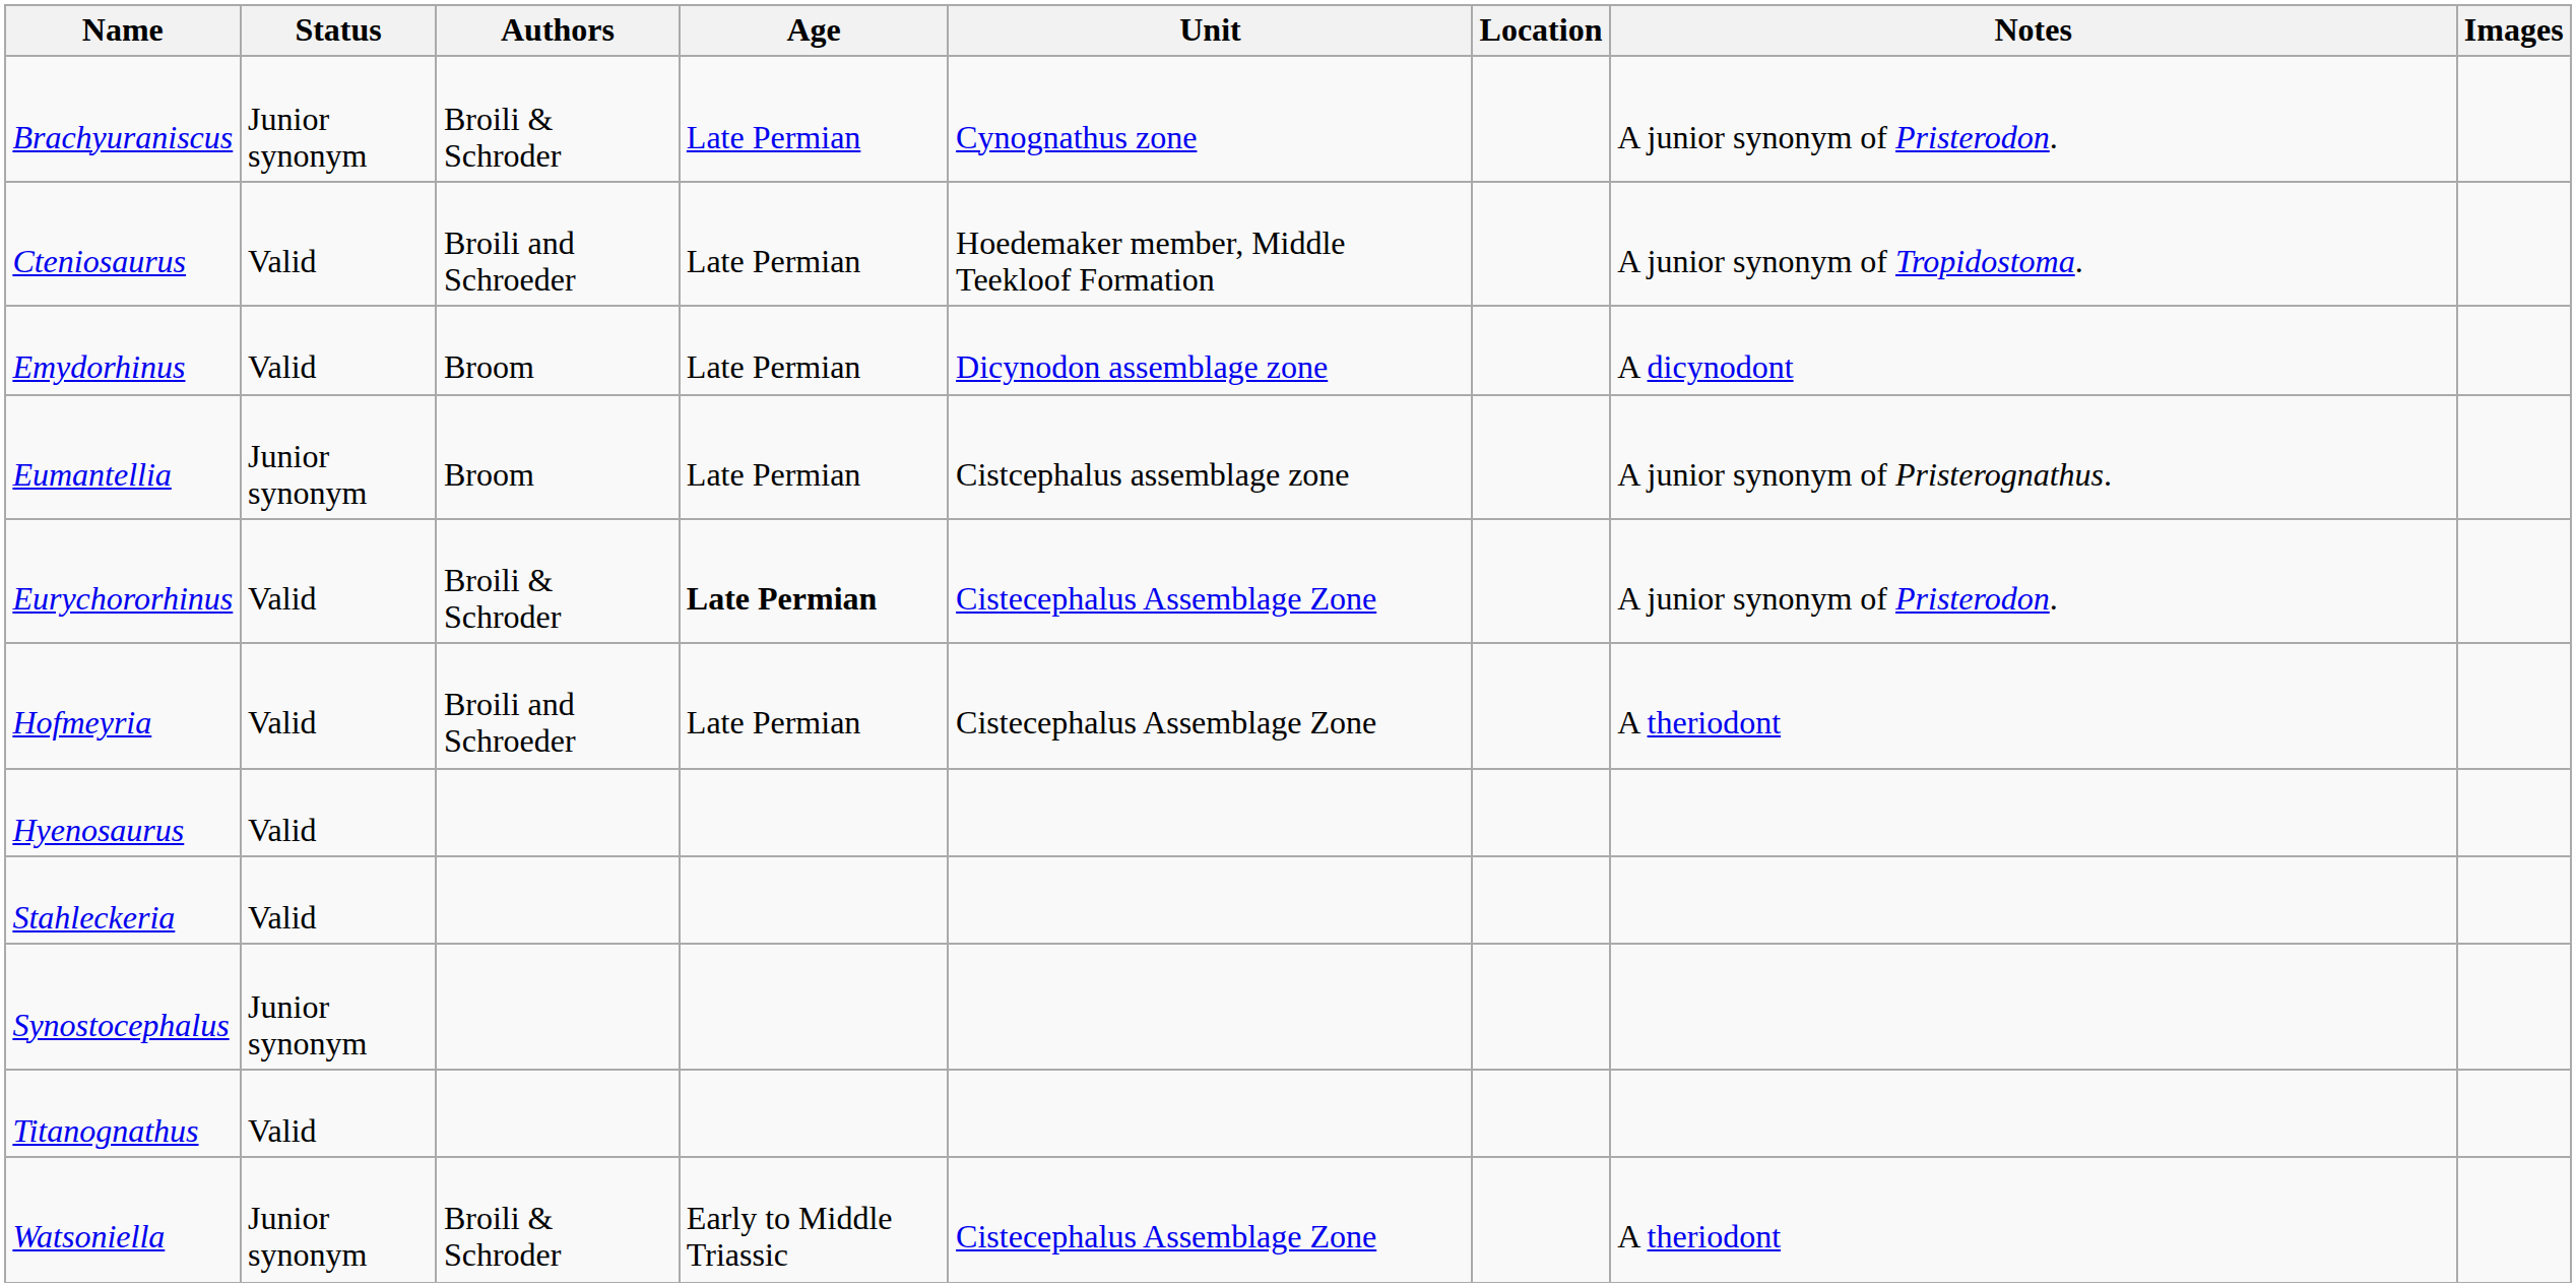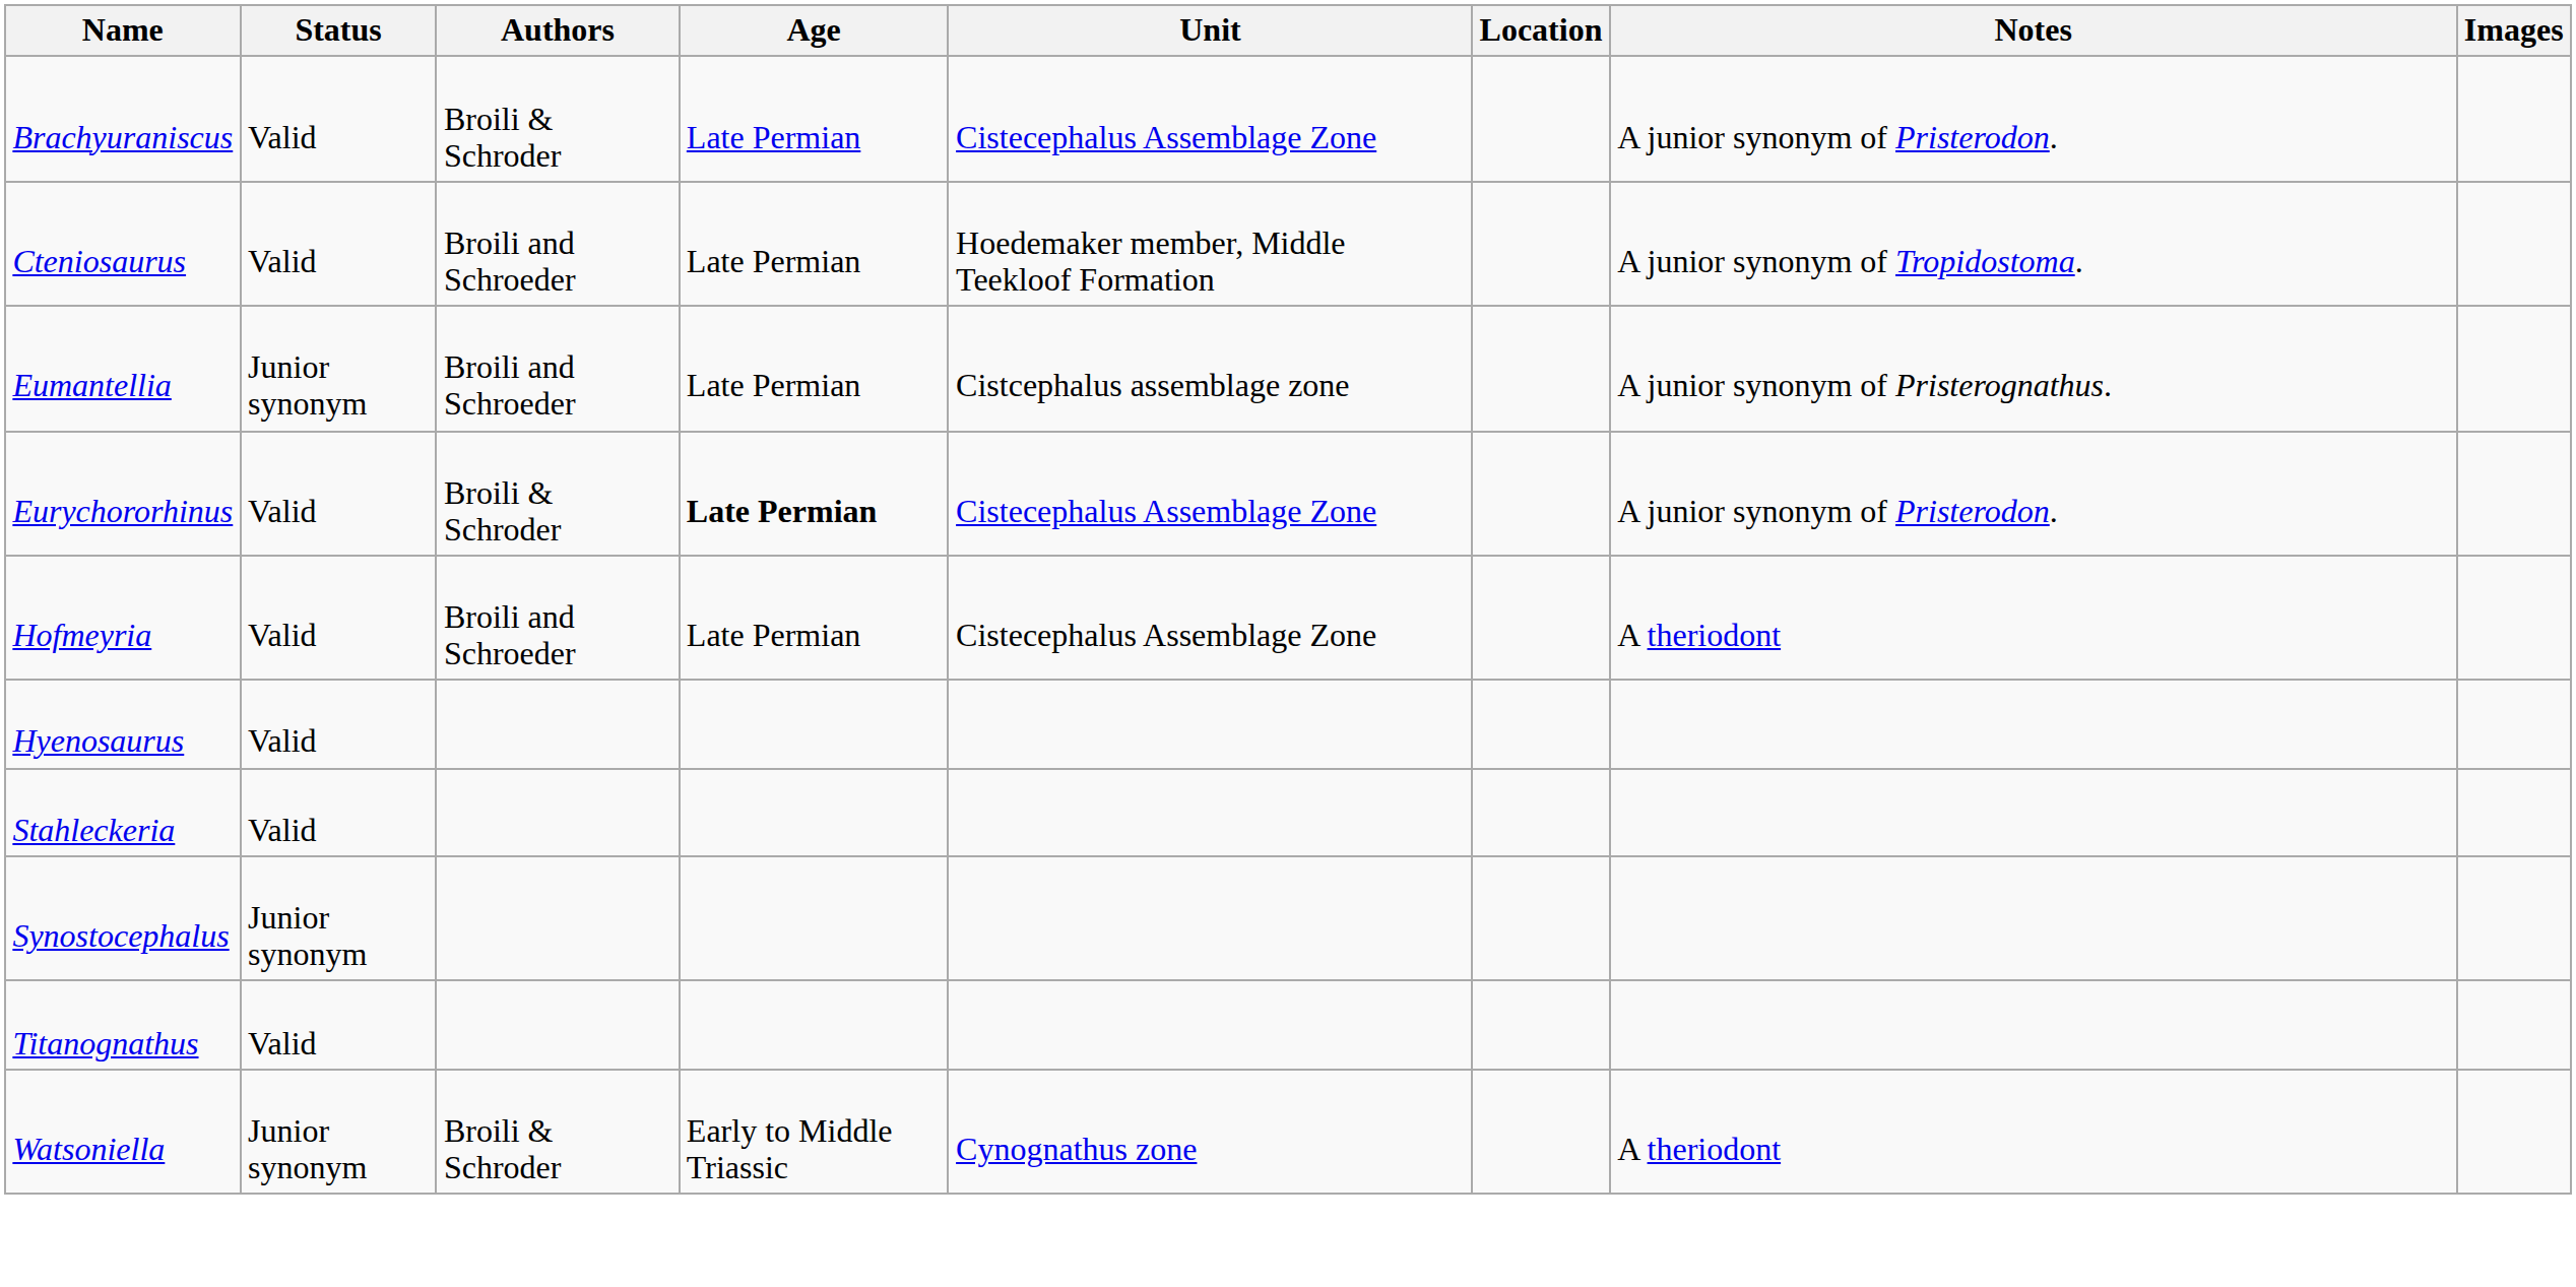Brachyuraniscus | Status: Junior synonym -> Valid
Brachyuraniscus | Unit: Cynognathus zone -> Cistecephalus Assemblage Zone
- row: Emydorhinus | Valid | Broom | Late Permian | Dicynodon assemblage zone | A dicynodont
Eumantellia | Authors: Broom -> Broili and Schroeder
Watsoniella | Unit: Cistecephalus Assemblage Zone -> Cynognathus zone
